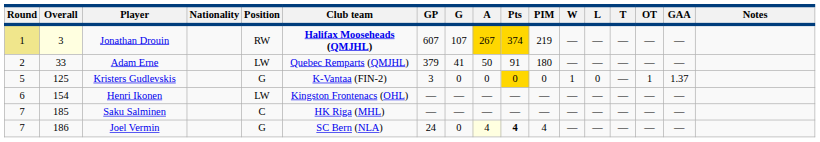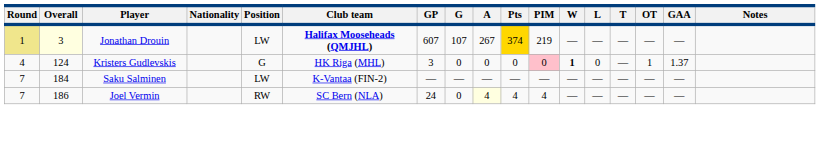Jonathan Drouin | Position: RW -> LW
Jonathan Drouin | A: gold background -> no background
- row: 2 | 33 | Adam Erne | LW | Quebec Remparts (QMJHL) | 379 | 41 | 50 | 91 | 180 | — | — | — | — | —
Kristers Gudlevskis | Round: 5 -> 4
Kristers Gudlevskis | Overall: 125 -> 124
Kristers Gudlevskis | Club team: K-Vantaa (FIN-2) -> HK Riga (MHL)
Kristers Gudlevskis | Pts: gold background -> no background
Kristers Gudlevskis | PIM: no background -> pink background
Kristers Gudlevskis | W: normal -> bold
- row: 6 | 154 | Henri Ikonen | LW | Kingston Frontenacs (OHL) | — | — | — | — | — | — | — | — | — | —
Saku Salminen | Overall: 185 -> 184
Saku Salminen | Position: C -> LW
Saku Salminen | Club team: HK Riga (MHL) -> K-Vantaa (FIN-2)
Joel Vermin | Position: G -> RW
Joel Vermin | Pts: bold -> normal
